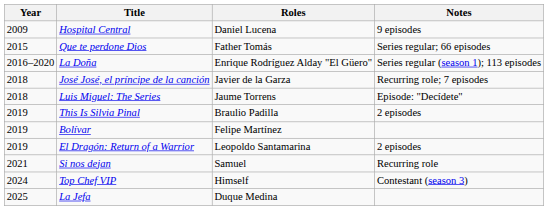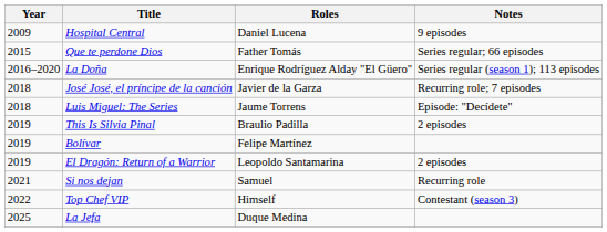Top Chef VIP | Year: 2024 -> 2022
